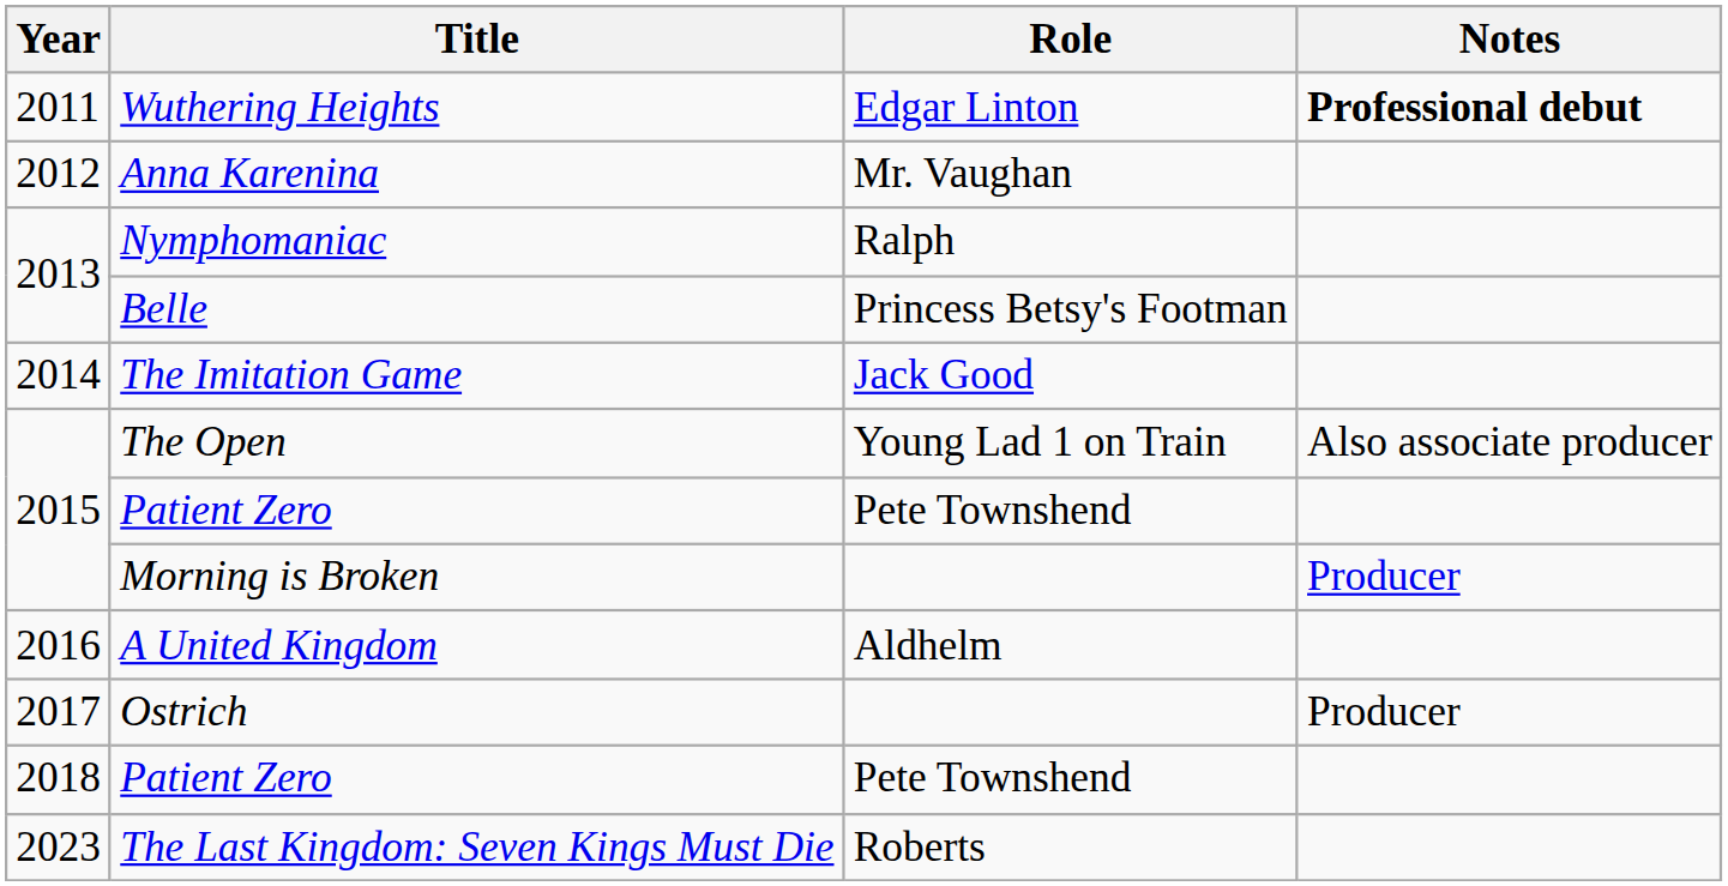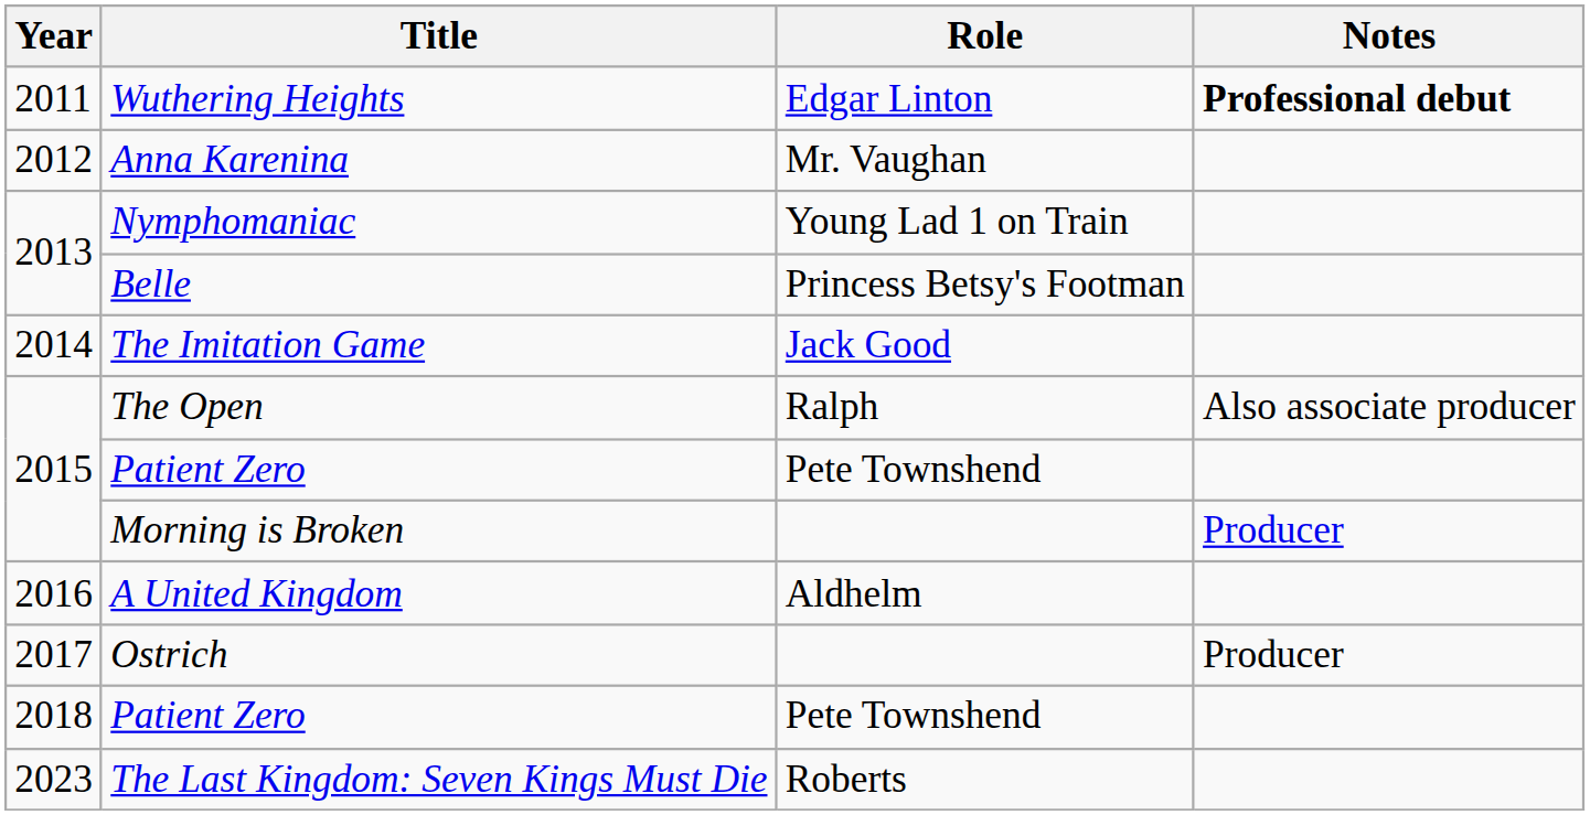Nymphomaniac | Role: Ralph -> Young Lad 1 on Train
The Open | Role: Young Lad 1 on Train -> Ralph
